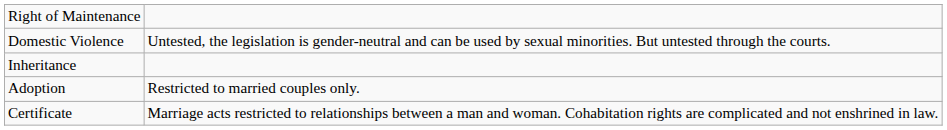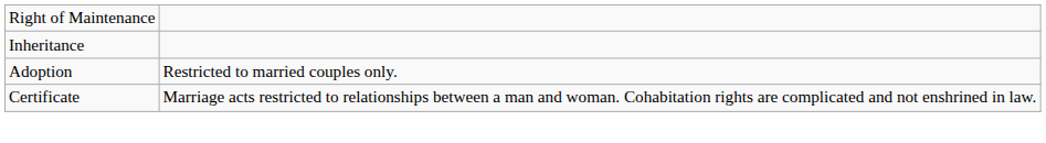- row: Domestic Violence | Untested, the legislation is gender-neutral and can be used by sexual minorities. But untested through the courts.
